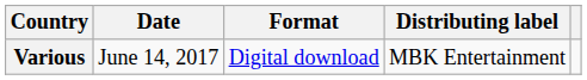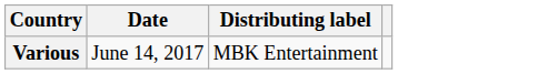- column: Format | Digital download
